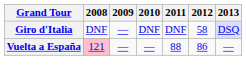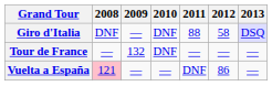Giro d'Italia | 2011: DNF -> 88
+ row: Tour de France | — | 132 | DNF | — | — | —
Vuelta a España | 2011: 88 -> DNF
